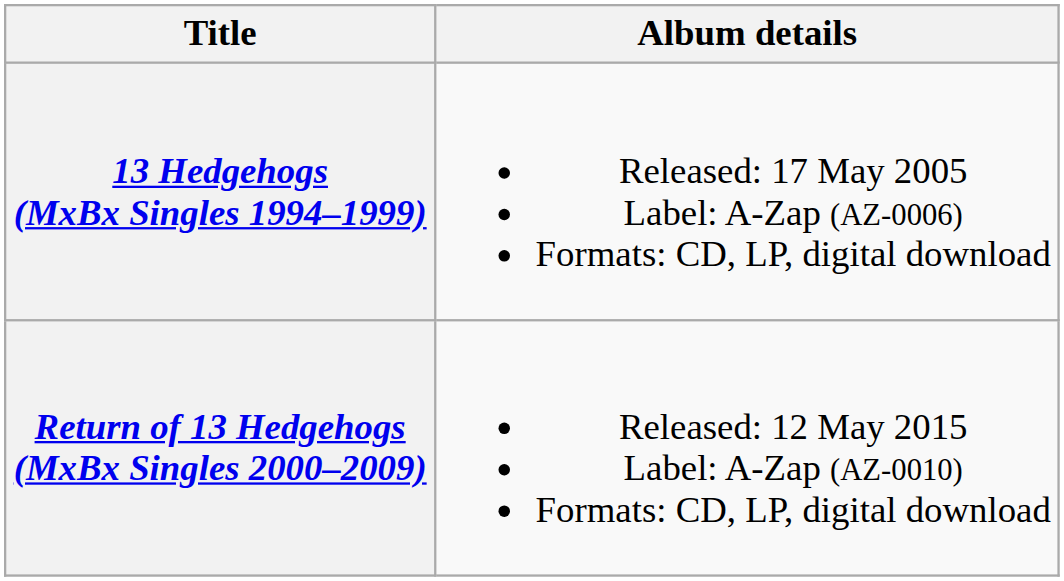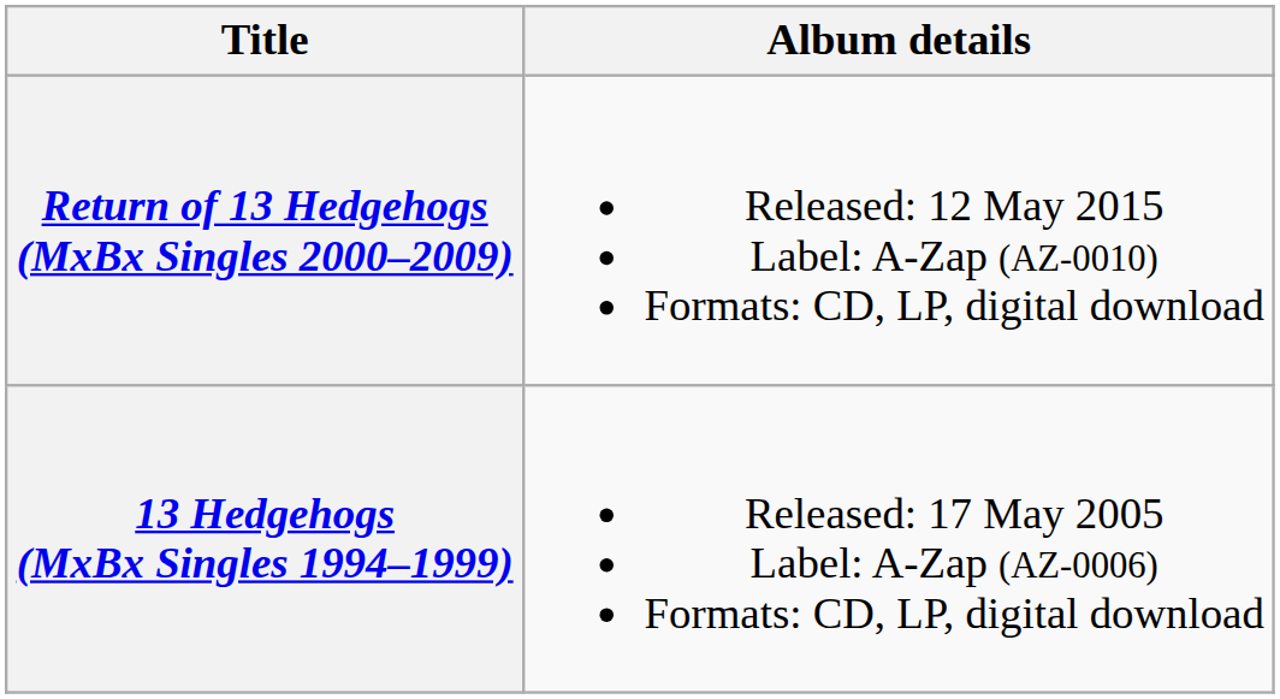rows swapped: 13 Hedgehogs (MxBx Singles 1994–1999) <-> Return of 13 Hedgehogs (MxBx Singles 2000–2009)
